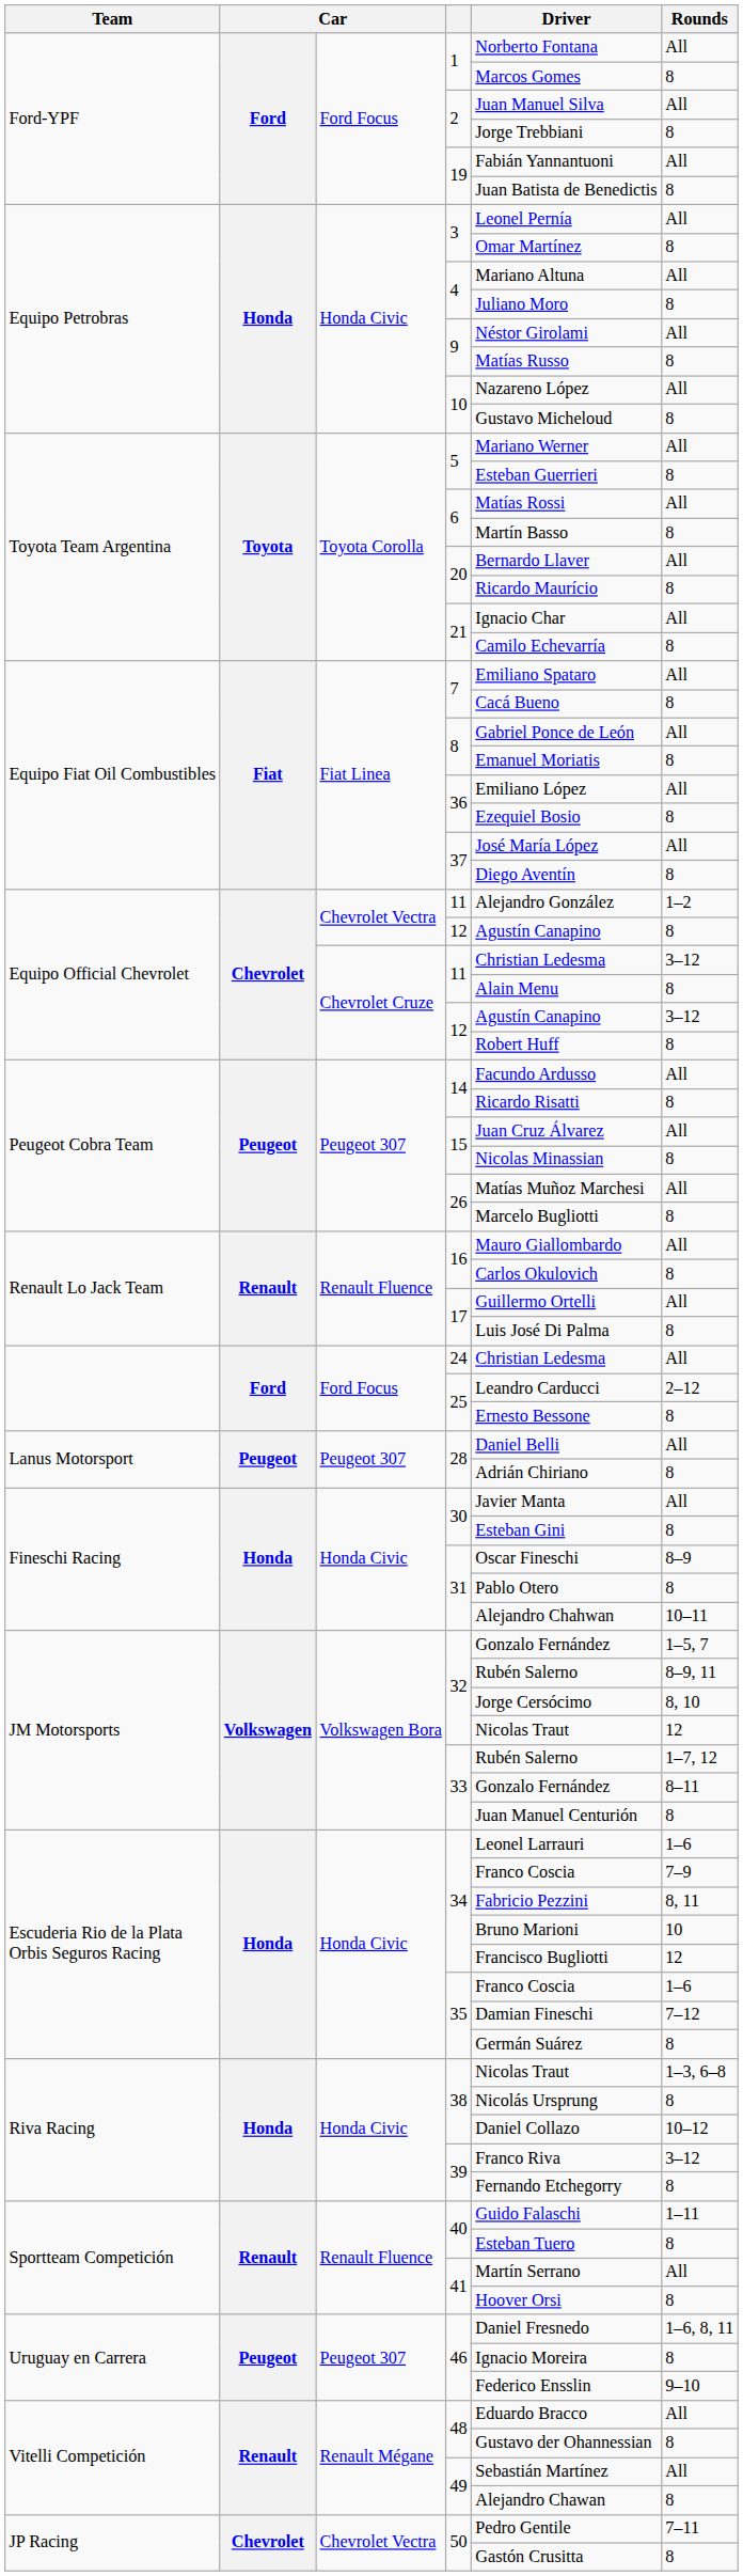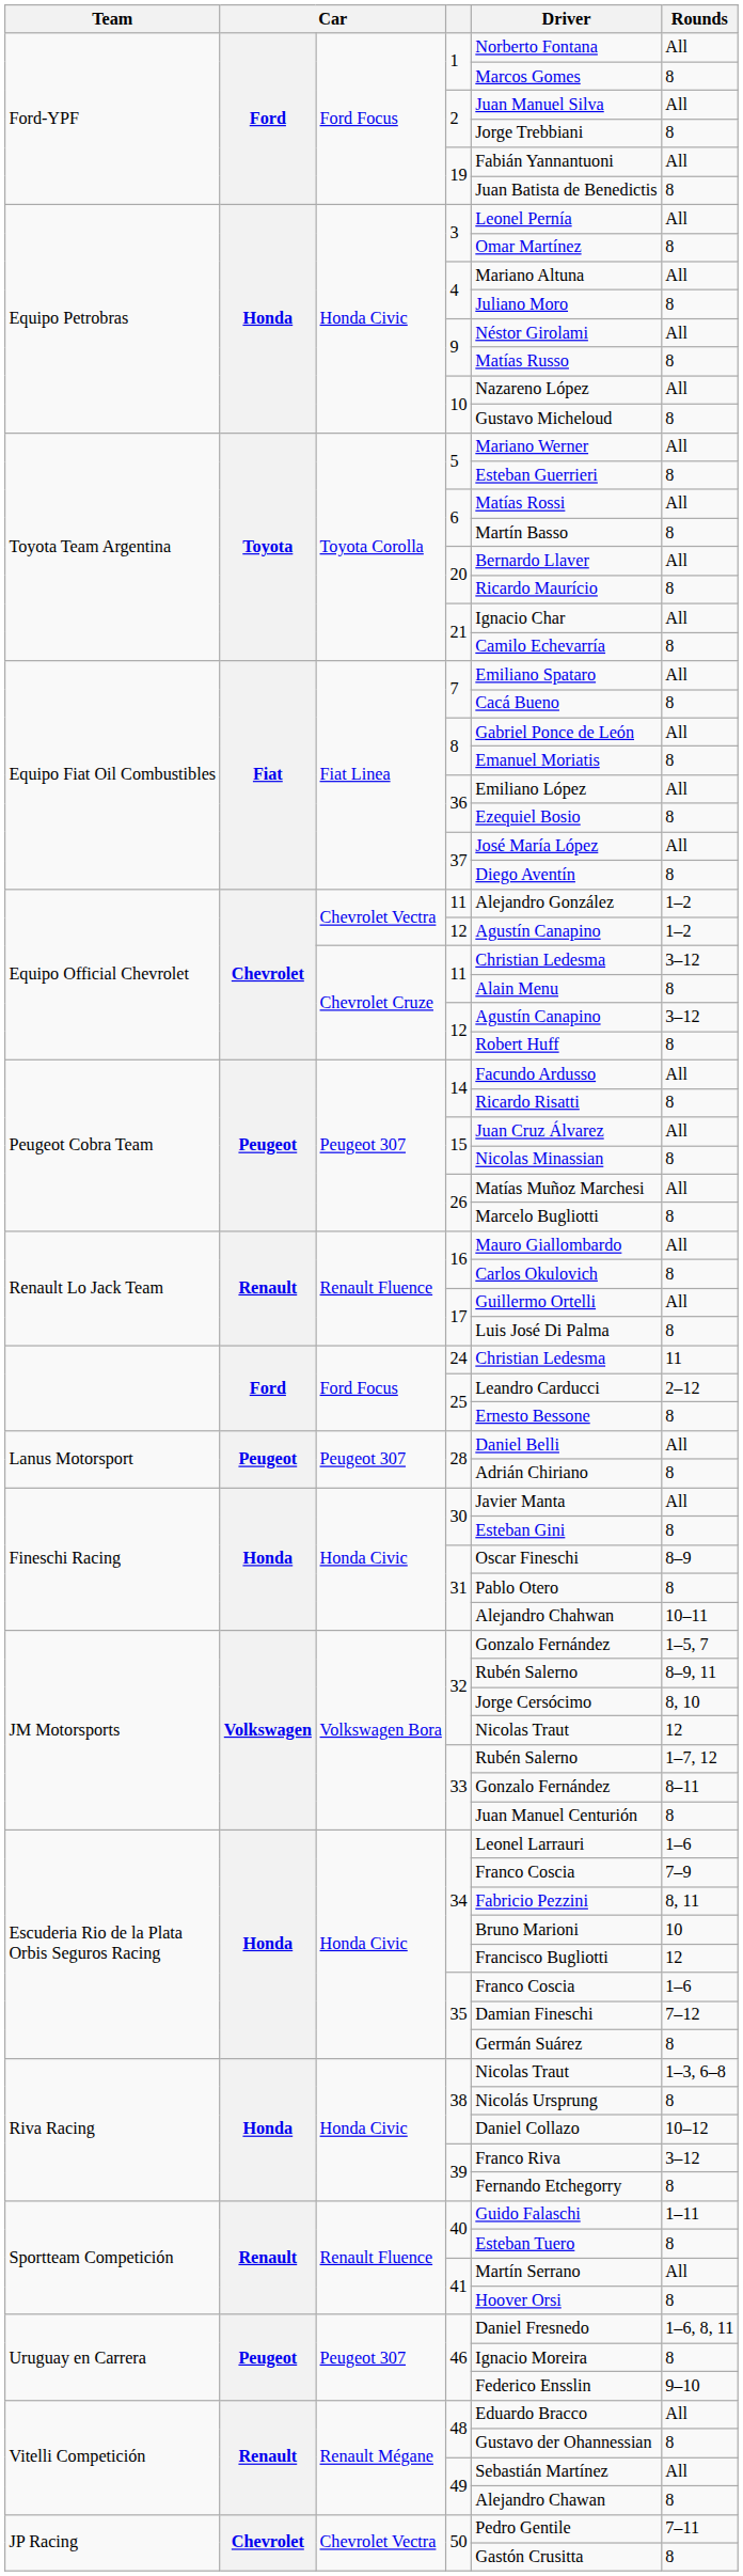Chevrolet Vectra / 12 | Rounds: 8 -> 1–2
24 | Rounds: All -> 11
